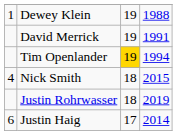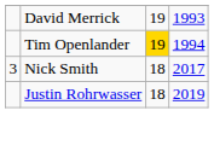- row: 1 | Dewey Klein | 19 | 1988
David Merrick | column 4: 1991 -> 1993
Nick Smith | column 1: 4 -> 3
Nick Smith | column 4: 2015 -> 2017
- row: 6 | Justin Haig | 17 | 2014
